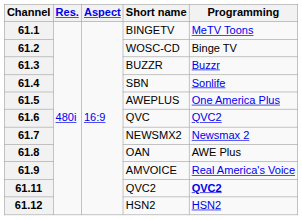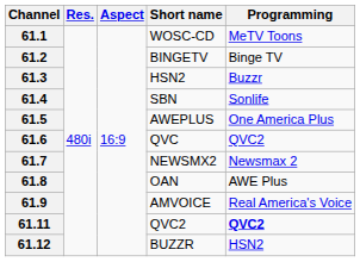61.1 | Short name: BINGETV -> WOSC-CD
61.2 | Short name: WOSC-CD -> BINGETV
61.3 | Short name: BUZZR -> HSN2
61.12 | Short name: HSN2 -> BUZZR
